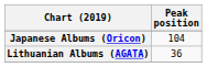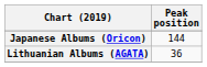Japanese Albums (Oricon) | Peak position: 104 -> 144
